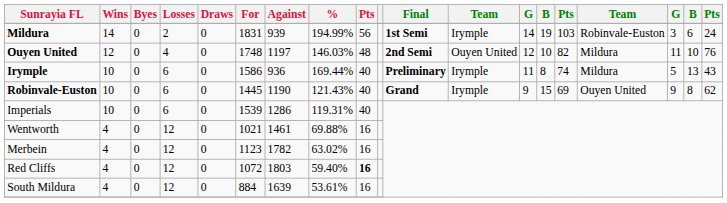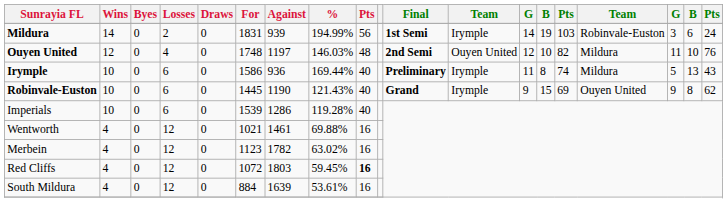Imperials | %: 119.31% -> 119.28%
Red Cliffs | %: 59.40% -> 59.45%
